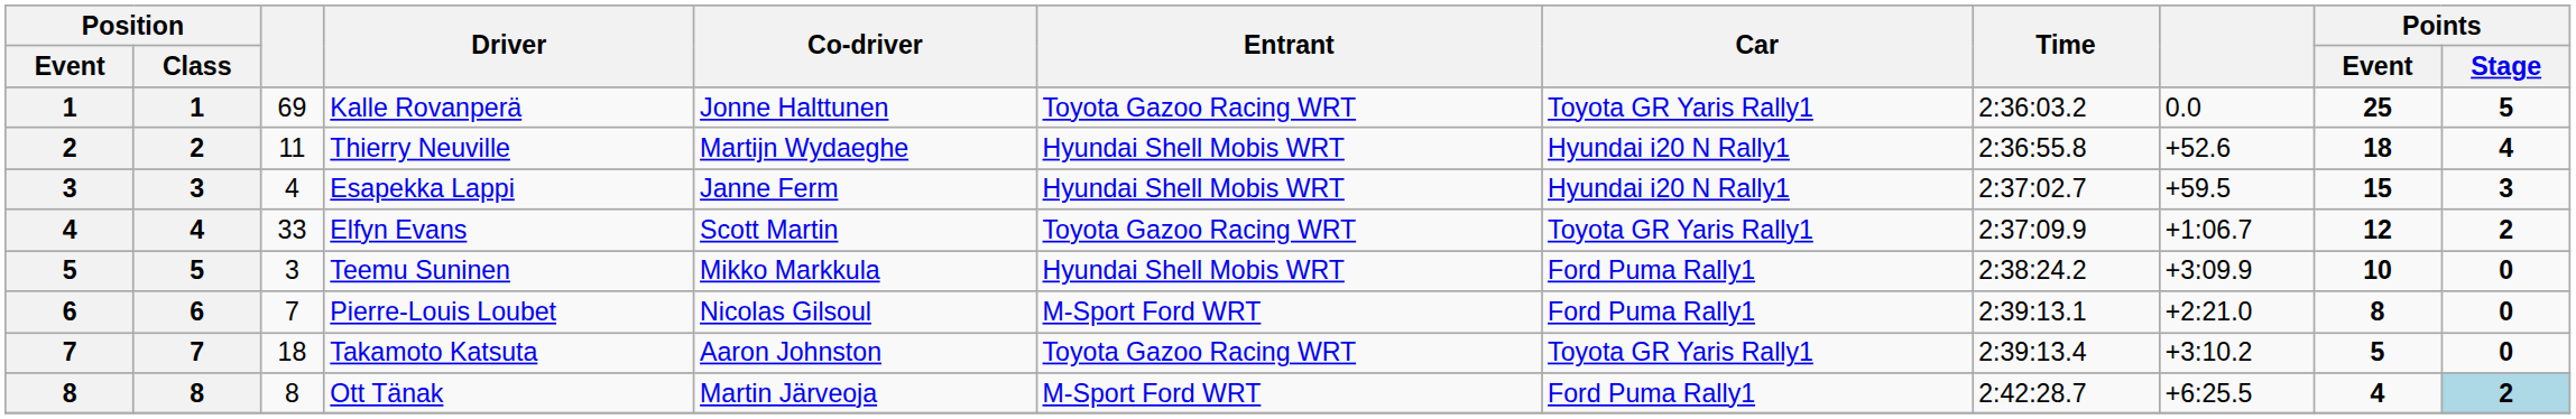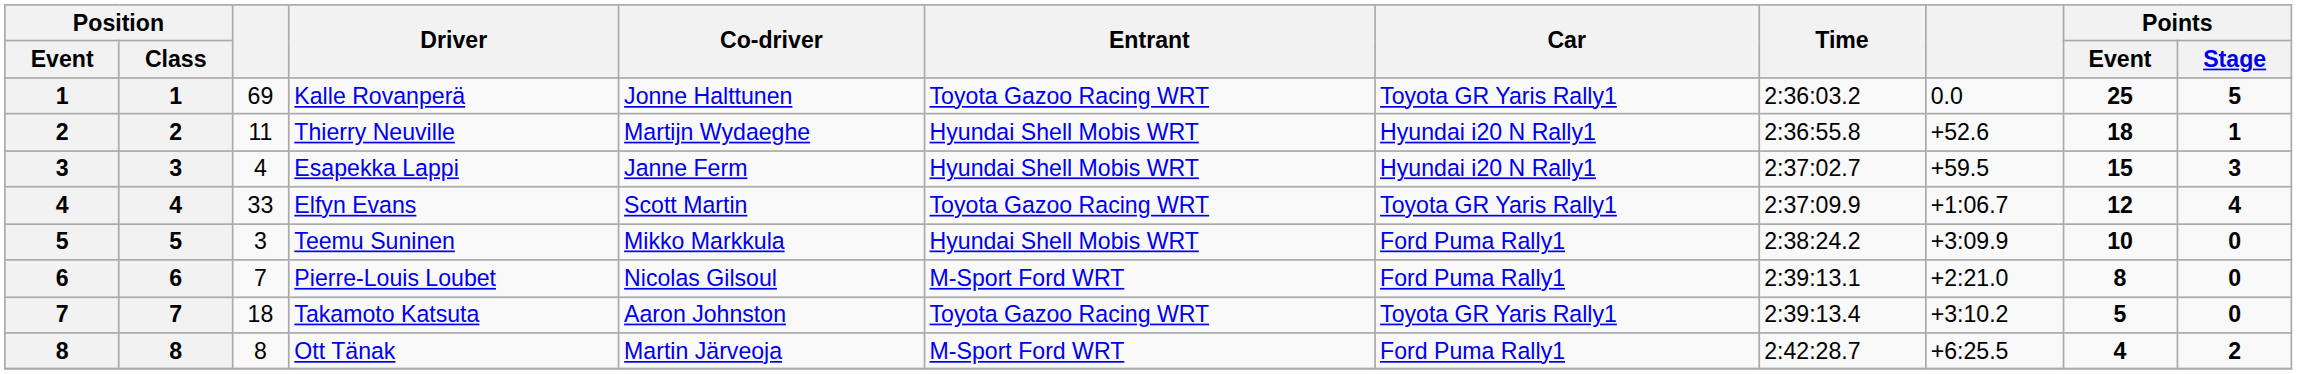Thierry Neuville | Points / Stage: 4 -> 1
Elfyn Evans | Points / Stage: 2 -> 4
Ott Tänak | Points / Stage: lightblue background -> no background
